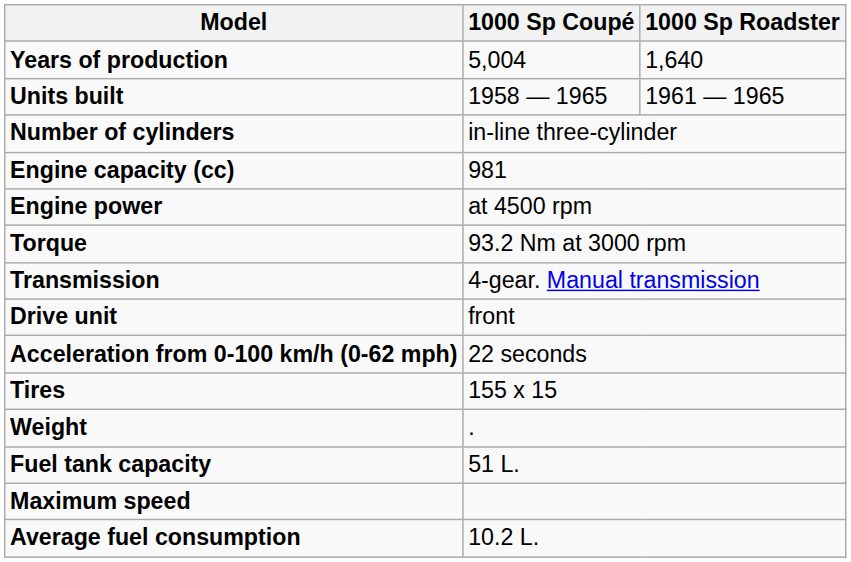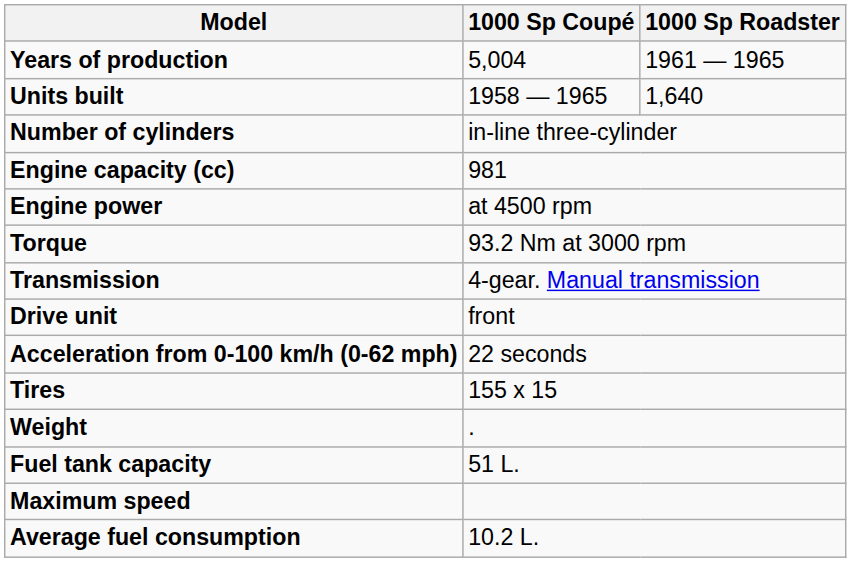Years of production | 1000 Sp Roadster: 1,640 -> 1961 — 1965
Units built | 1000 Sp Roadster: 1961 — 1965 -> 1,640
